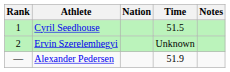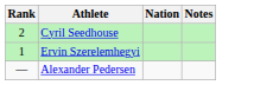- column: Time | 51.5 | Unknown | 51.9
Cyril Seedhouse | Rank: 1 -> 2
Ervin Szerelemhegyi | Rank: 2 -> 1
